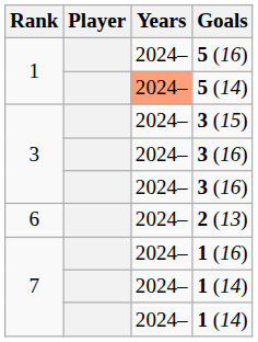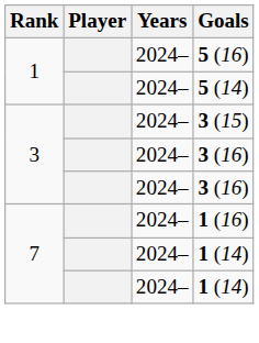5 (14) | Years: lightsalmon background -> no background
- row: 6 | 2024– | 2 (13)
